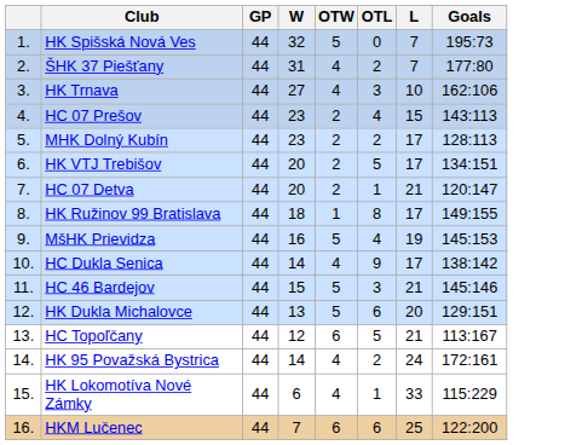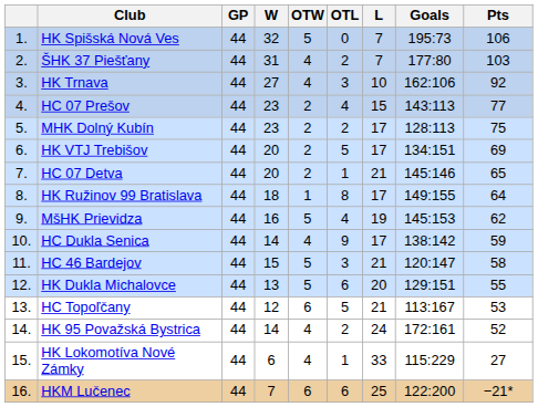+ column: Pts | 106 | 103 | 92 | 77 | 75 | 69 | 65 | 64 | 62 | 59 | 58 | 55 | 53 | 52 | 27 | −21*
HC 07 Detva | Goals: 120:147 -> 145:146
HC 46 Bardejov | Goals: 145:146 -> 120:147
